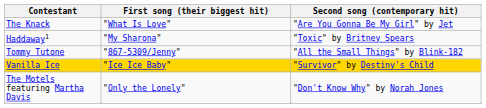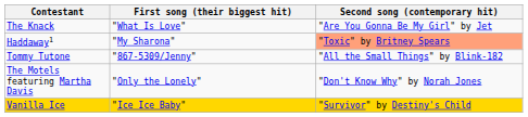Haddaway1 | Second song (contemporary hit): no background -> lightsalmon background
rows swapped: The Motels featuring Martha Davis <-> Vanilla Ice
